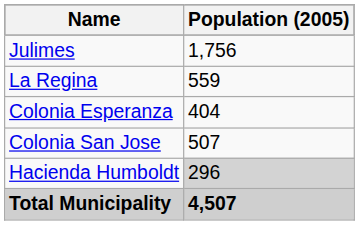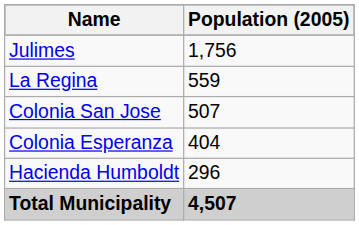rows swapped: Colonia San Jose <-> Colonia Esperanza
Hacienda Humboldt | Population (2005): lightgrey background -> no background
